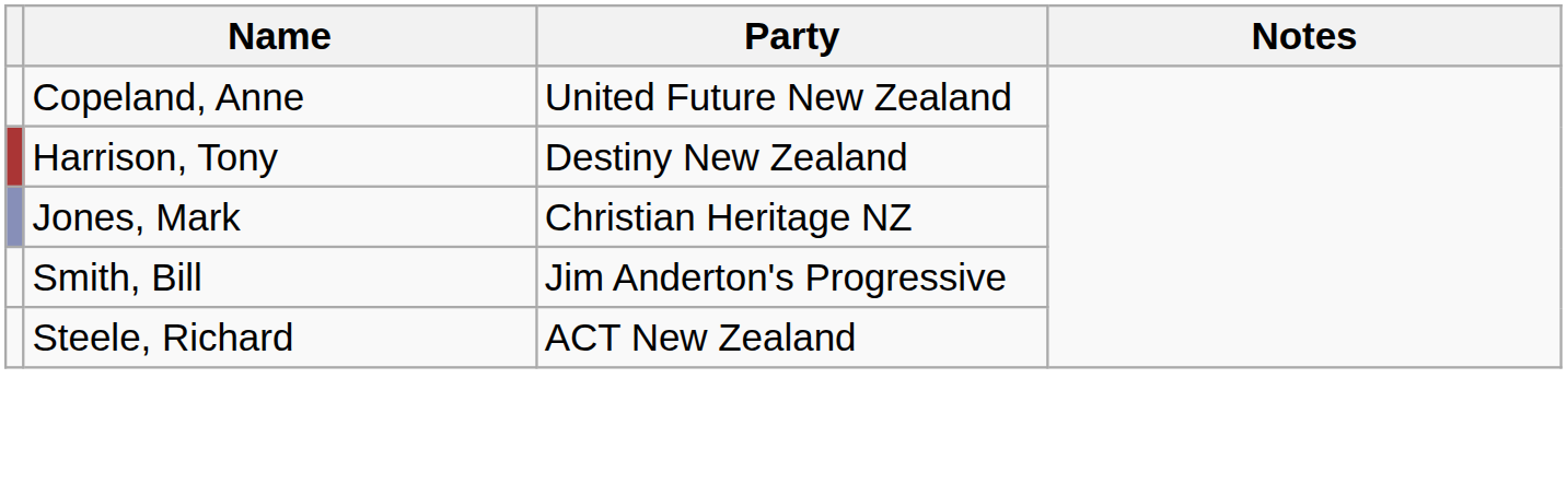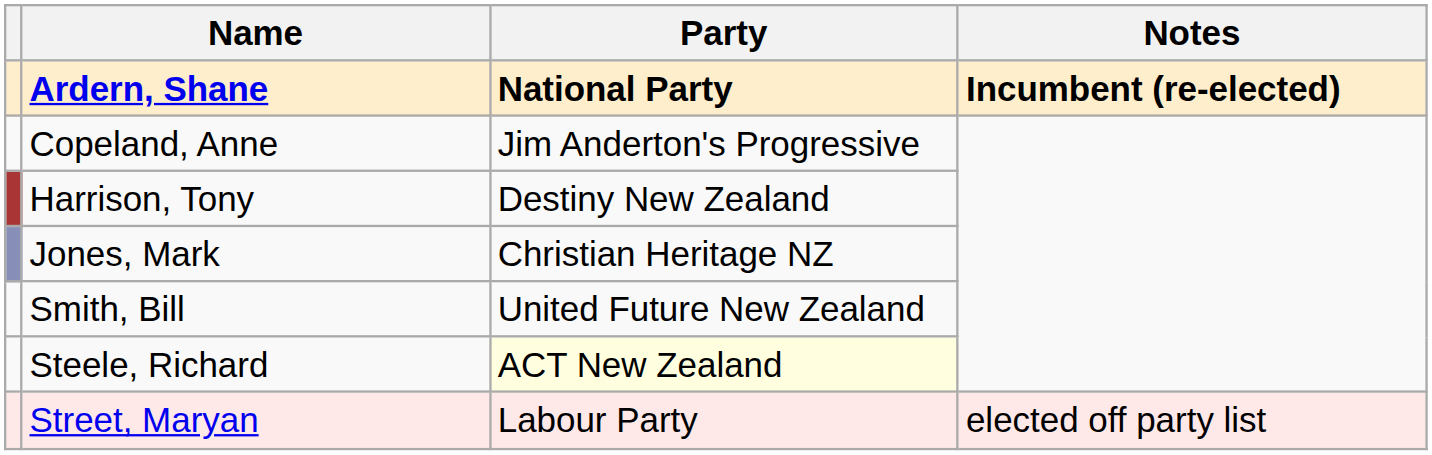+ row: Ardern, Shane | National Party | Incumbent (re-elected)
Copeland, Anne | Party: United Future New Zealand -> Jim Anderton's Progressive
Smith, Bill | Party: Jim Anderton's Progressive -> United Future New Zealand
Steele, Richard | Party: no background -> lightyellow background
+ row: Street, Maryan | Labour Party | elected off party list
